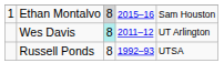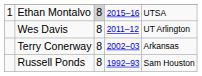Ethan Montalvo | column 5: Sam Houston -> UTSA
Wes Davis | column 3: paleturquoise background -> no background
+ row: Terry Conerway | 8 | 2002–03 | Arkansas
Russell Ponds | column 5: UTSA -> Sam Houston
